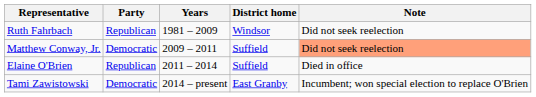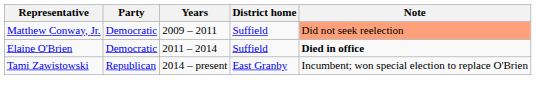- row: Ruth Fahrbach | Republican | 1981 – 2009 | Windsor | Did not seek reelection
Elaine O'Brien | Party: Republican -> Democratic
Elaine O'Brien | Note: normal -> bold
Tami Zawistowski | Party: Democratic -> Republican
